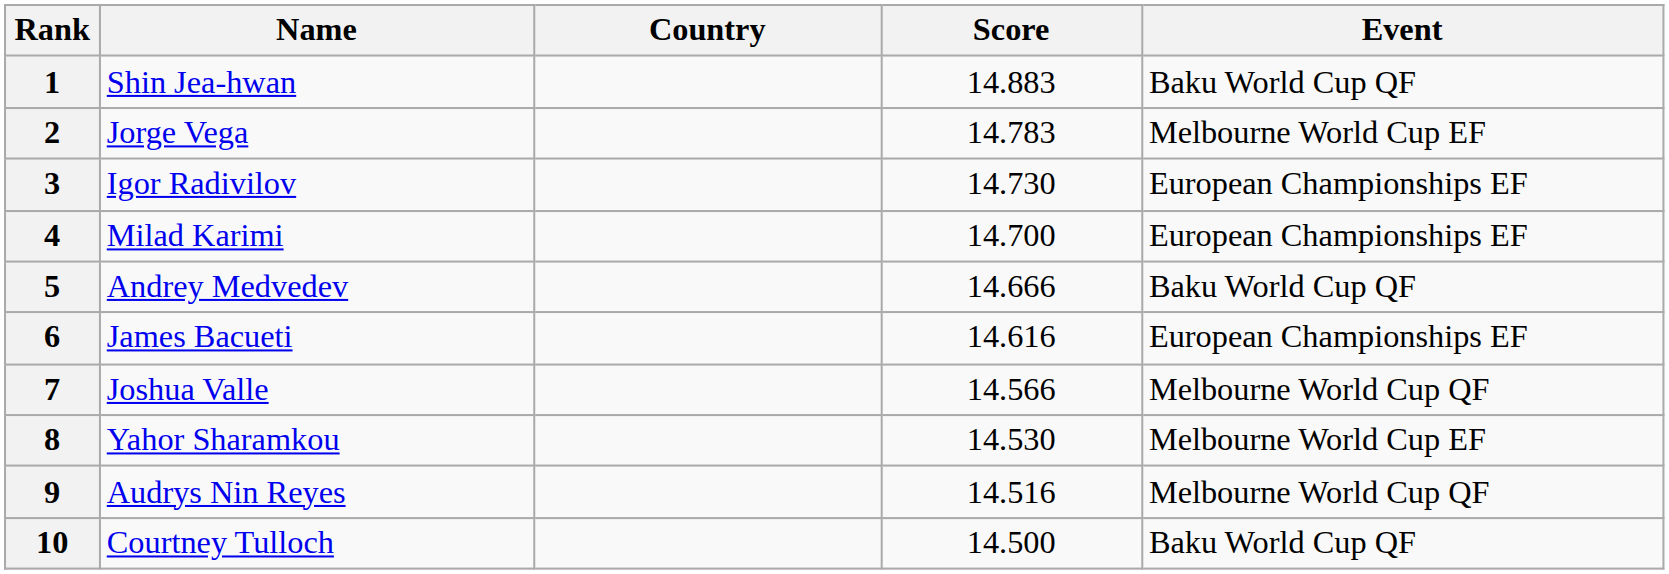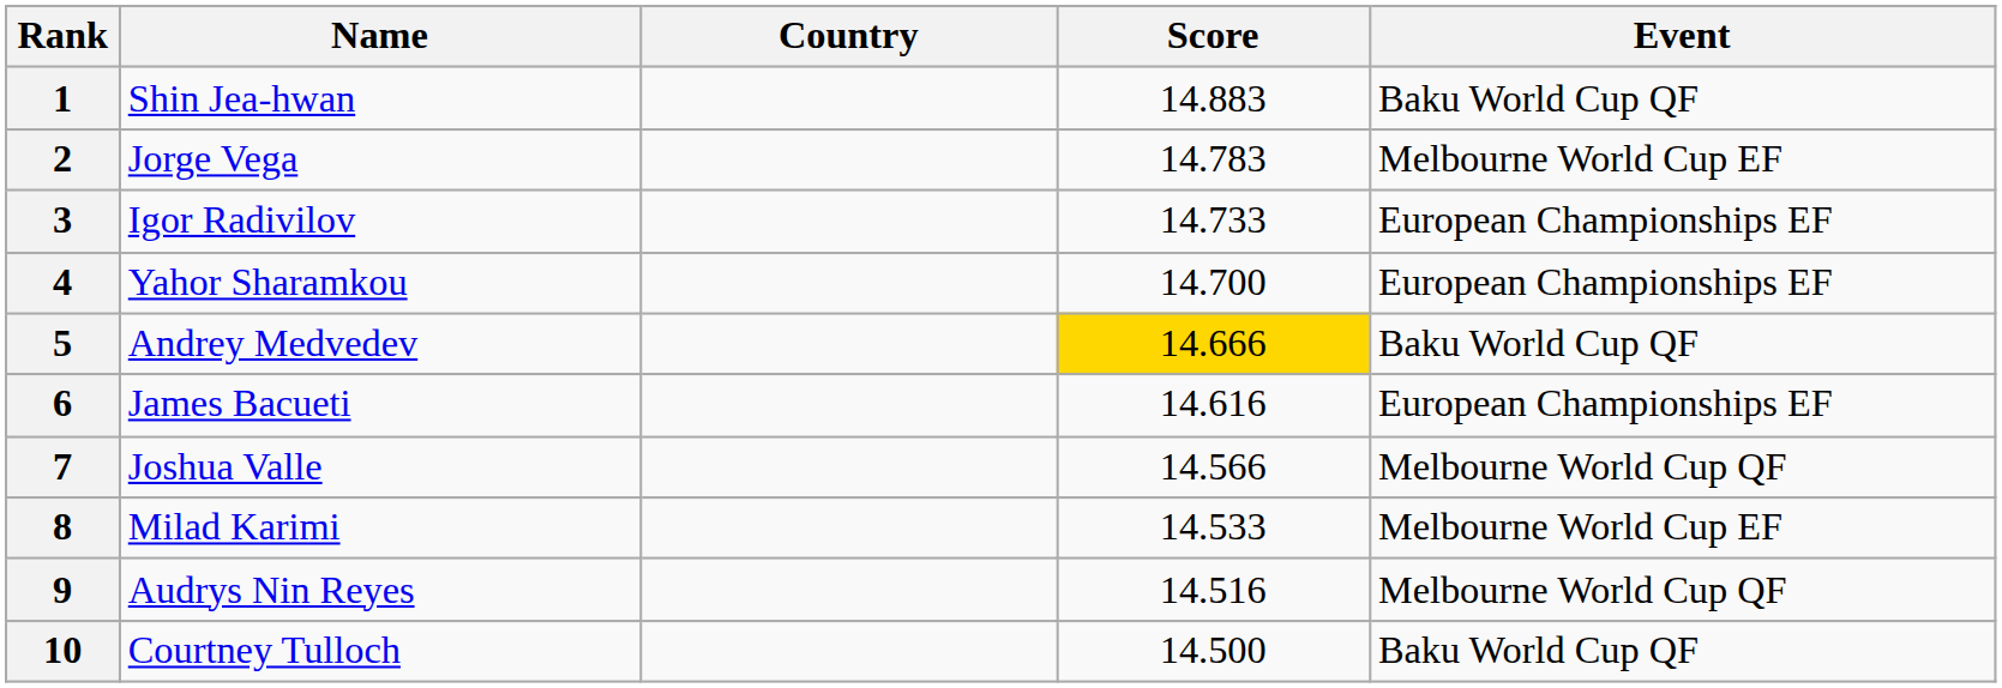3 | Score: 14.730 -> 14.733
4 | Name: Milad Karimi -> Yahor Sharamkou
5 | Score: no background -> gold background
8 | Name: Yahor Sharamkou -> Milad Karimi
8 | Score: 14.530 -> 14.533
